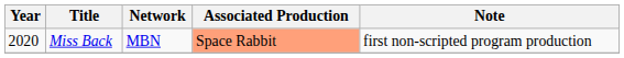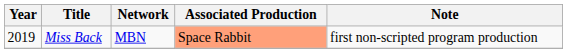Miss Back | Year: 2020 -> 2019
